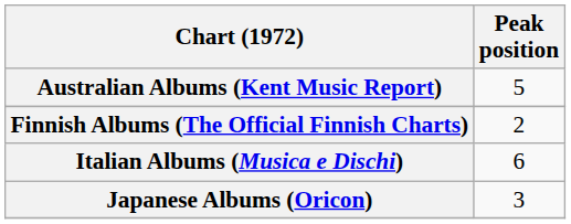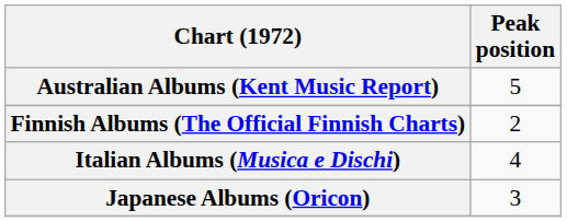Italian Albums (Musica e Dischi) | Peak position: 6 -> 4
